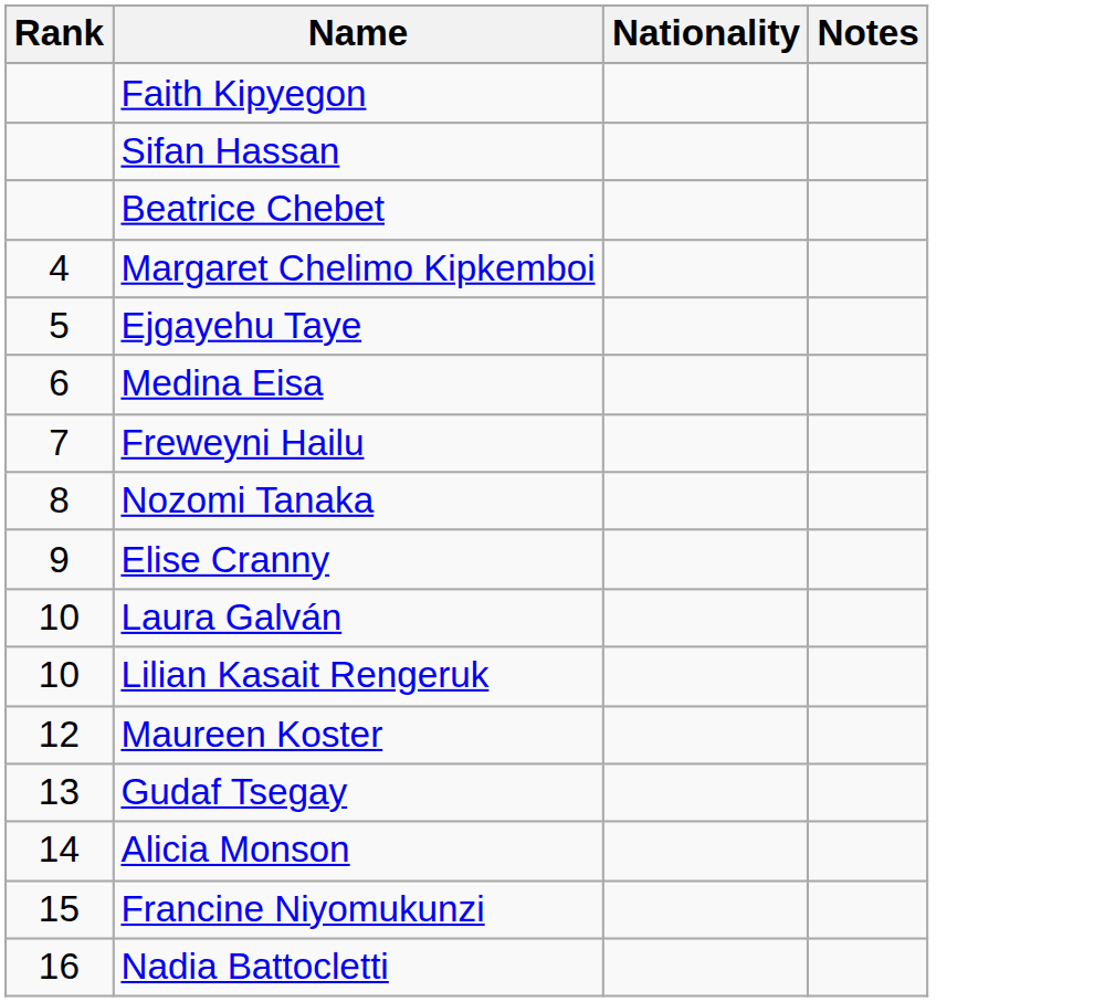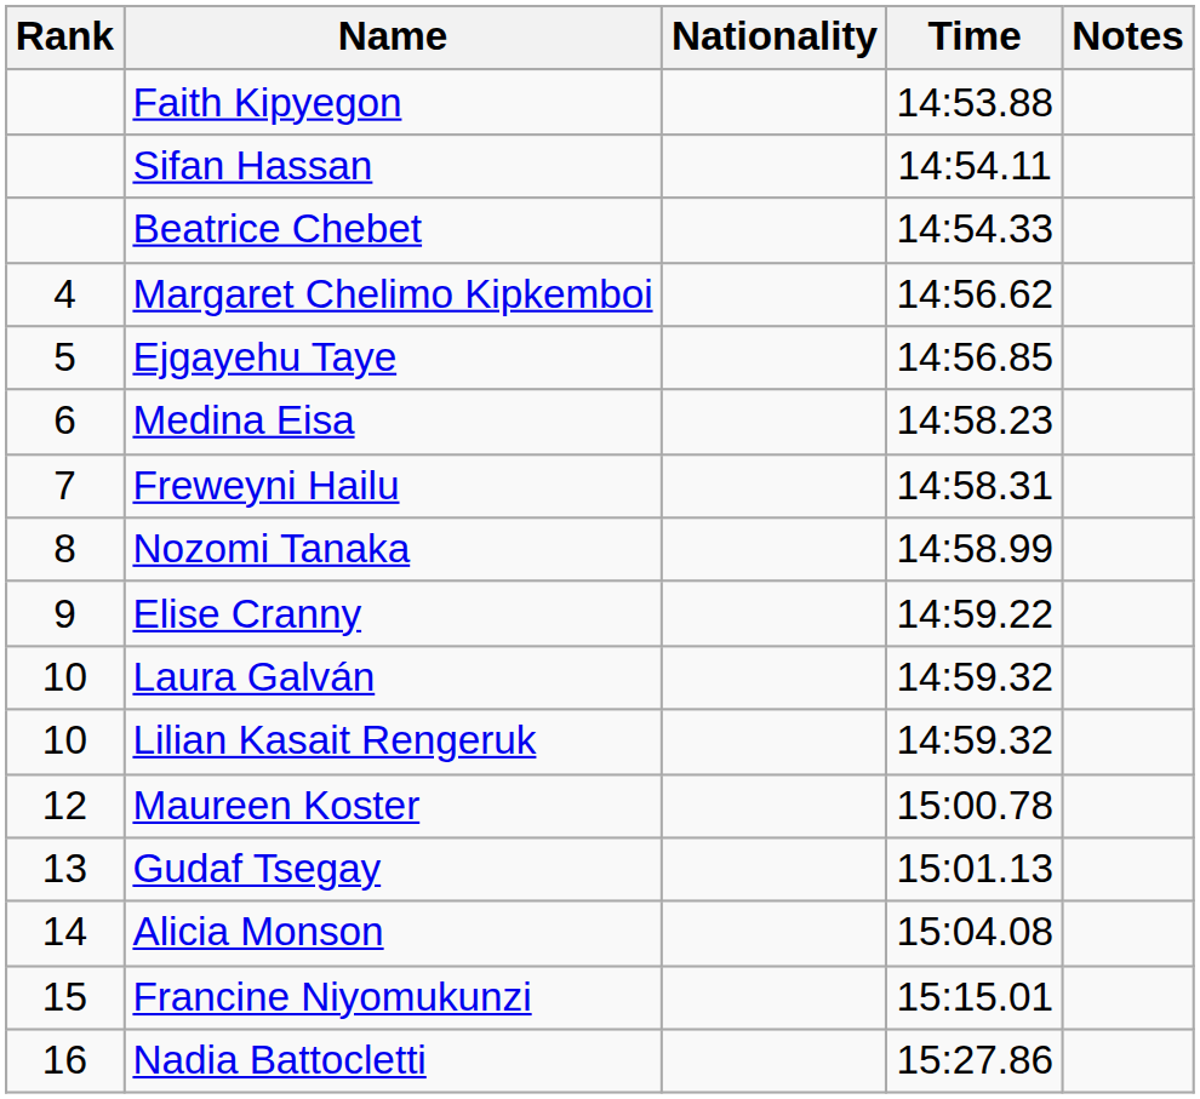+ column: Time | 14:53.88 | 14:54.11 | 14:54.33 | 14:56.62 | 14:56.85 | 14:58.23 | 14:58.31 | 14:58.99 | 14:59.22 | 14:59.32 | 14:59.32 | 15:00.78 | 15:01.13 | 15:04.08 | 15:15.01 | 15:27.86
